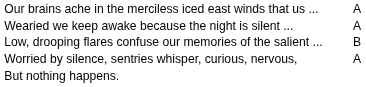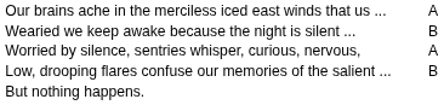Wearied we keep awake because the night is silent ... | column 3: A -> B
rows swapped: Low, drooping flares confuse our memories of the salient ... <-> Worried by silence, sentries whisper, curious, nervous,
